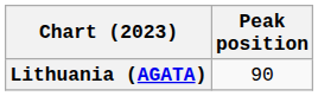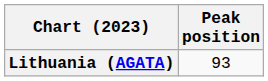Lithuania (AGATA) | Peak position: 90 -> 93
